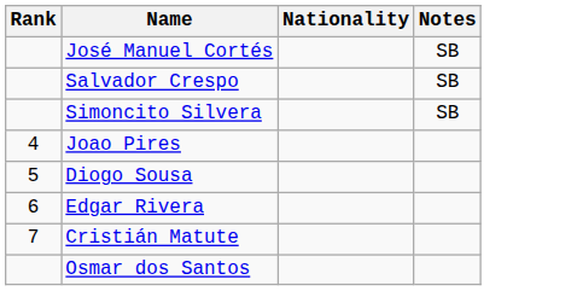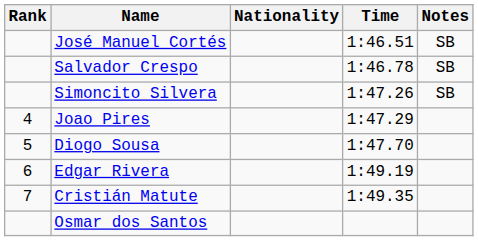+ column: Time | 1:46.51 | 1:46.78 | 1:47.26 | 1:47.29 | 1:47.70 | 1:49.19 | 1:49.35
